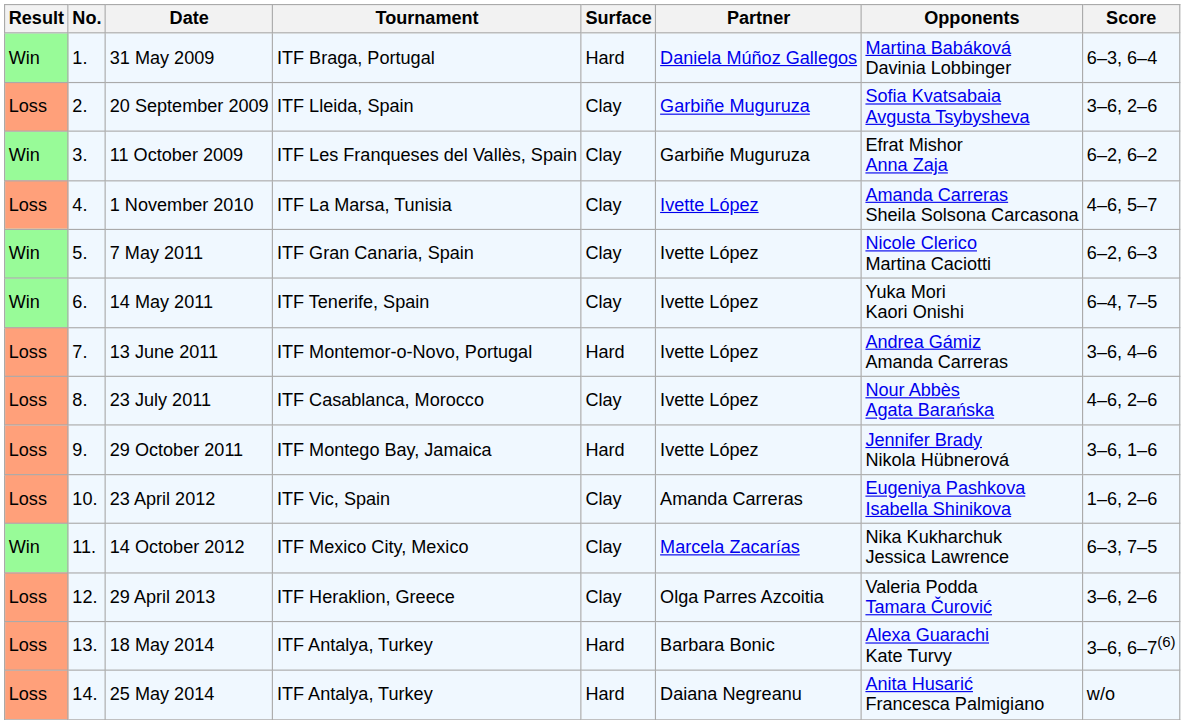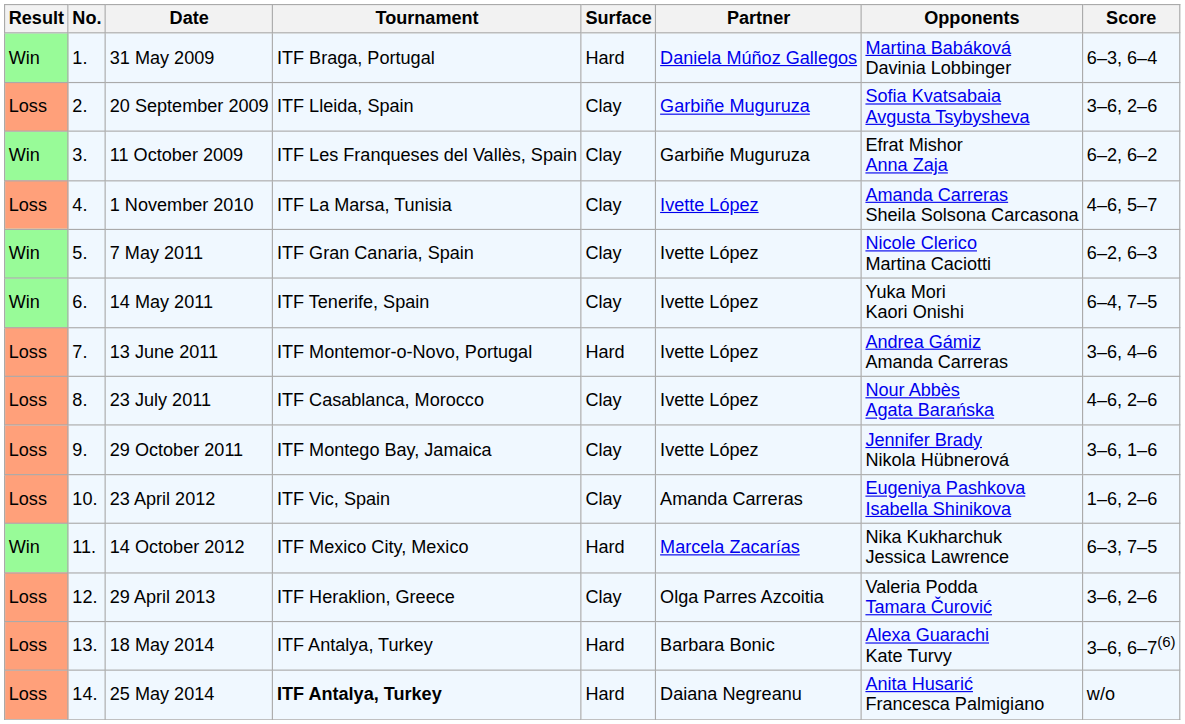29 October 2011 | Surface: Hard -> Clay
14 October 2012 | Surface: Clay -> Hard
25 May 2014 | Tournament: normal -> bold
